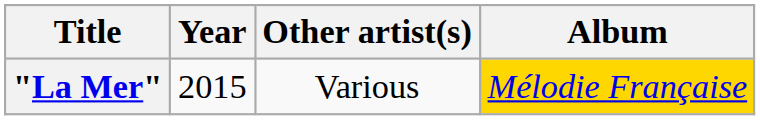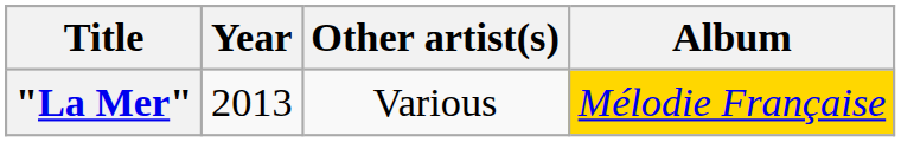"La Mer" | Year: 2015 -> 2013
